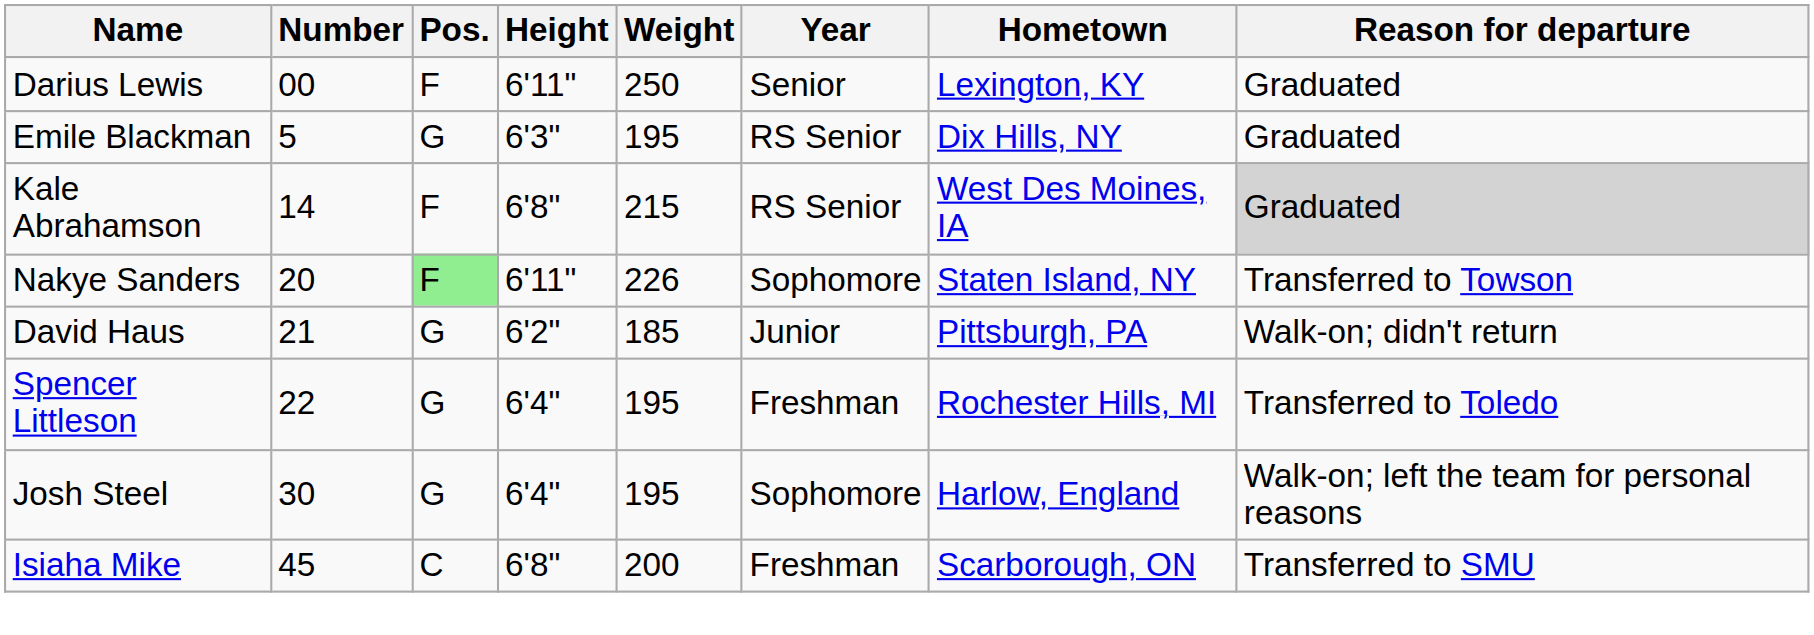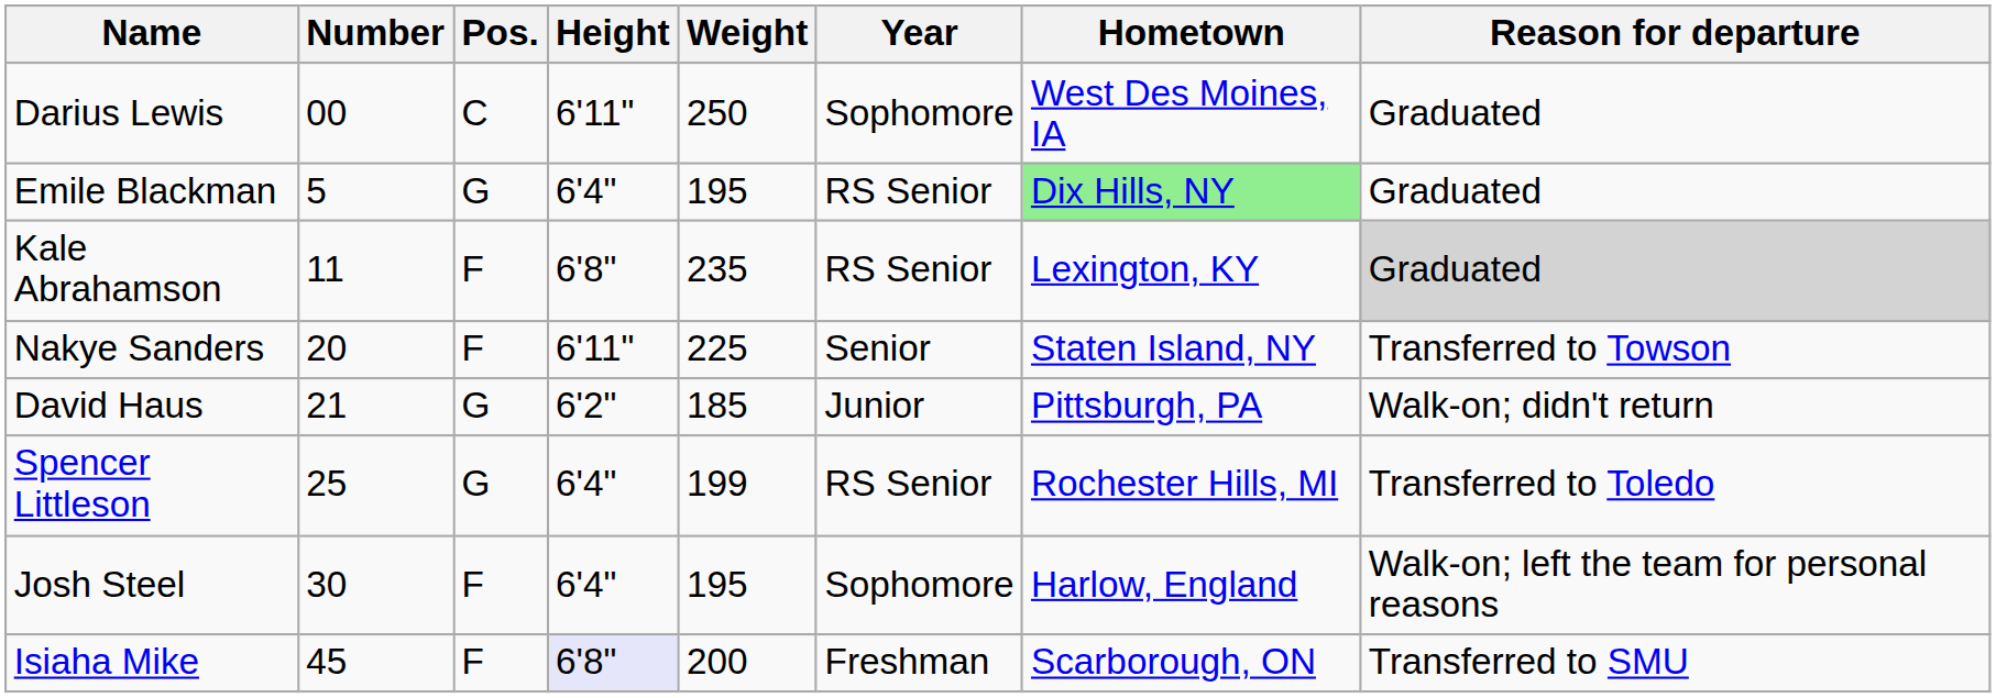Darius Lewis | Pos.: F -> C
Darius Lewis | Year: Senior -> Sophomore
Darius Lewis | Hometown: Lexington, KY -> West Des Moines, IA
Emile Blackman | Height: 6'3" -> 6'4"
Emile Blackman | Hometown: no background -> lightgreen background
Kale Abrahamson | Number: 14 -> 11
Kale Abrahamson | Weight: 215 -> 235
Kale Abrahamson | Hometown: West Des Moines, IA -> Lexington, KY
Nakye Sanders | Pos.: lightgreen background -> no background
Nakye Sanders | Weight: 226 -> 225
Nakye Sanders | Year: Sophomore -> Senior
Spencer Littleson | Number: 22 -> 25
Spencer Littleson | Weight: 195 -> 199
Spencer Littleson | Year: Freshman -> RS Senior
Josh Steel | Pos.: G -> F
Isiaha Mike | Pos.: C -> F
Isiaha Mike | Height: no background -> lavender background
